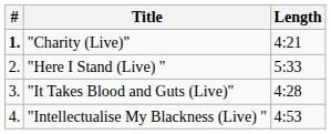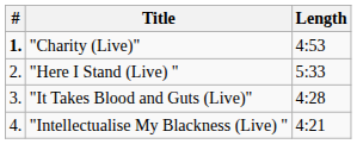"Charity (Live)" | Length: 4:21 -> 4:53
"Intellectualise My Blackness (Live) " | Length: 4:53 -> 4:21
